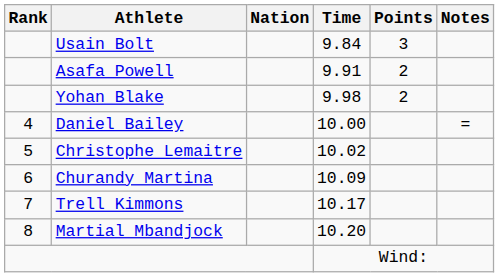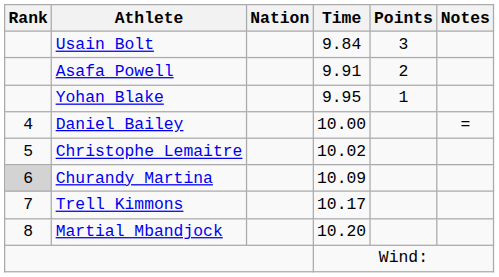Yohan Blake | Time: 9.98 -> 9.95
Yohan Blake | Points: 2 -> 1
Churandy Martina | Rank: no background -> lightgrey background
